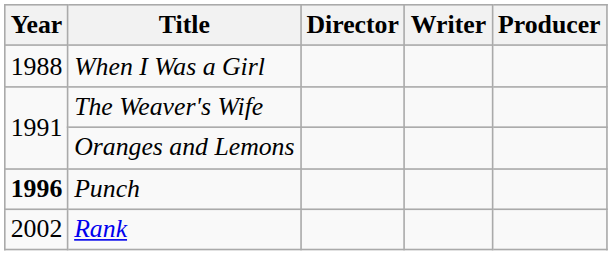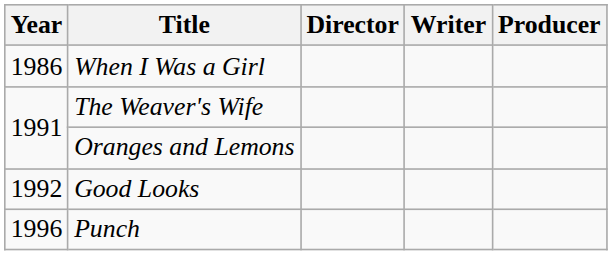When I Was a Girl | Year: 1988 -> 1986
+ row: 1992 | Good Looks
Punch | Year: bold -> normal
- row: 2002 | Rank
